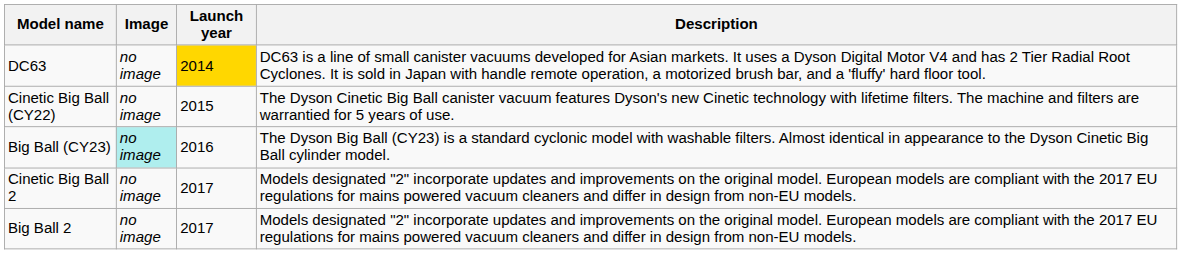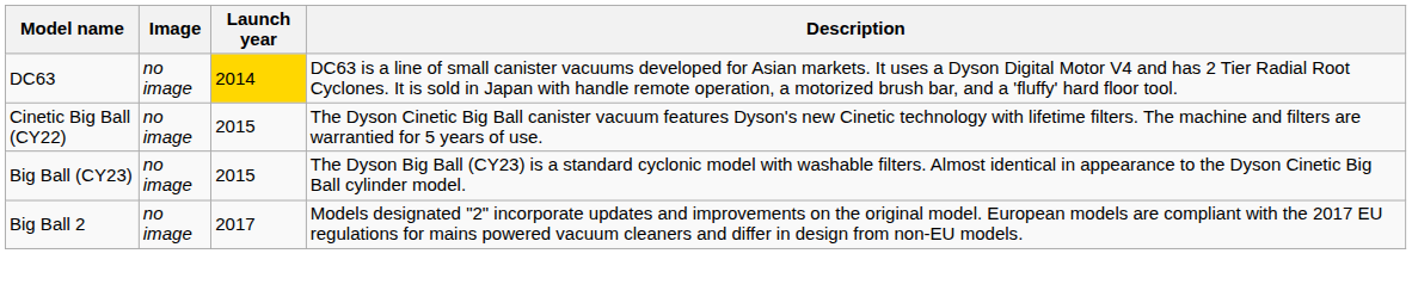Big Ball (CY23) | Image: paleturquoise background -> no background
Big Ball (CY23) | Launch year: 2016 -> 2015
- row: Cinetic Big Ball 2 | no image | 2017 | Models designated "2" incorporate updates and improvements on the original model. European models are compliant with the 2017 EU regulations for mains powered vacuum cleaners and differ in design from non-EU models.
